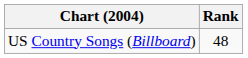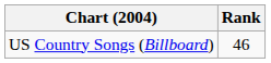US Country Songs (Billboard) | Rank: 48 -> 46
